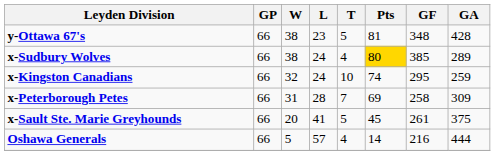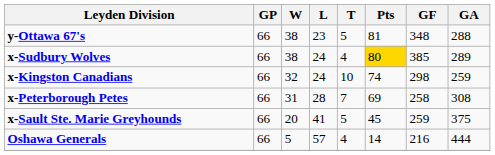y-Ottawa 67's | GA: 428 -> 288
x-Kingston Canadians | GF: 295 -> 298
x-Peterborough Petes | GA: 309 -> 308
x-Sault Ste. Marie Greyhounds | GF: 261 -> 259
